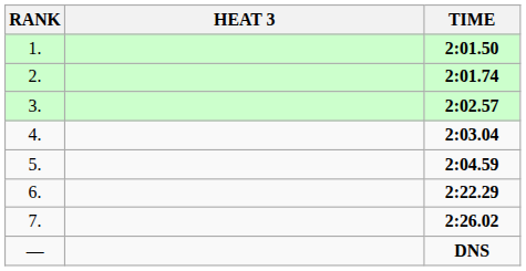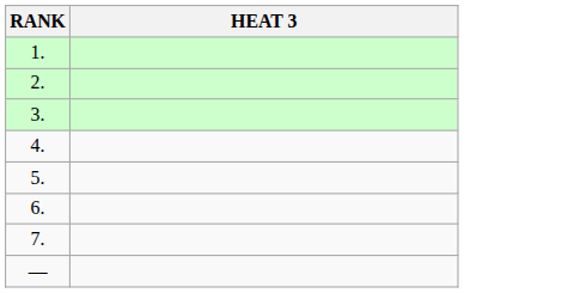- column: TIME | 2:01.50 | 2:01.74 | 2:02.57 | 2:03.04 | 2:04.59 | 2:22.29 | 2:26.02 | DNS
